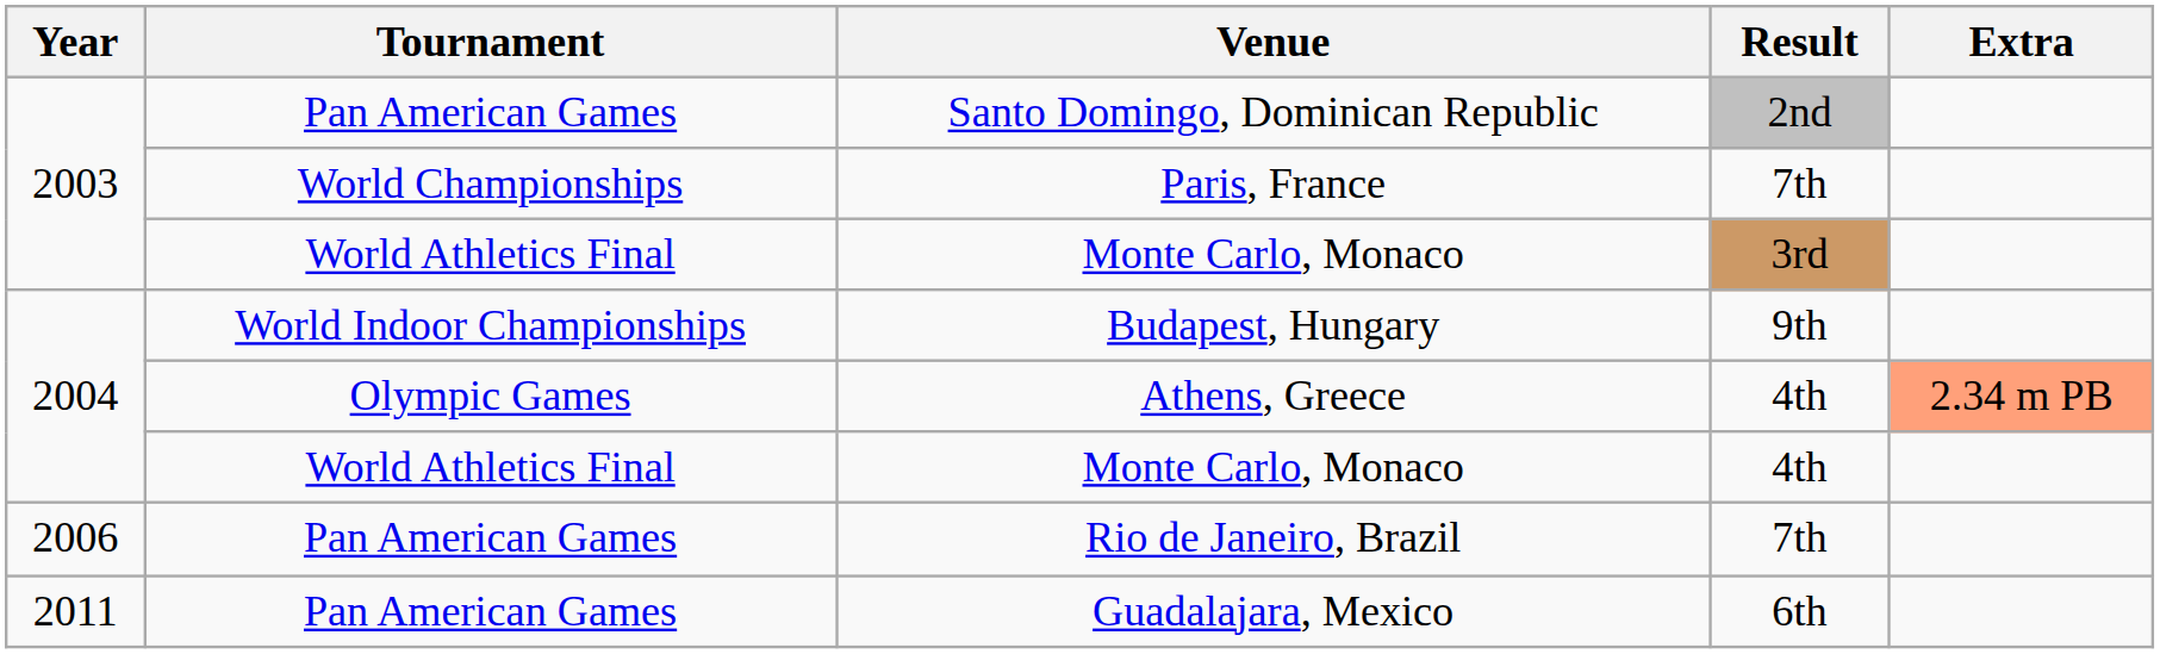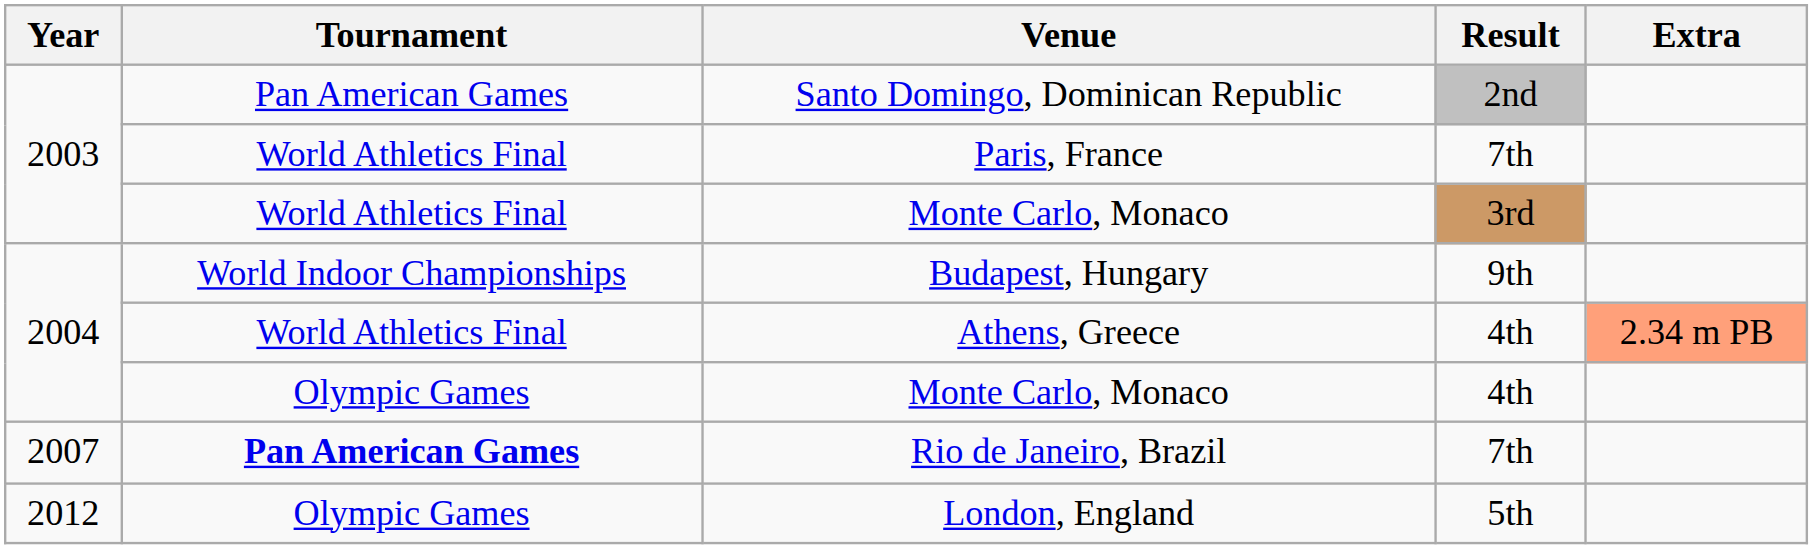Paris, France | Tournament: World Championships -> World Athletics Final
Athens, Greece | Tournament: Olympic Games -> World Athletics Final
Monte Carlo, Monaco / 4th | Tournament: World Athletics Final -> Olympic Games
Rio de Janeiro, Brazil | Year: 2006 -> 2007
Rio de Janeiro, Brazil | Tournament: normal -> bold
- row: 2011 | Pan American Games | Guadalajara, Mexico | 6th
+ row: 2012 | Olympic Games | London, England | 5th
